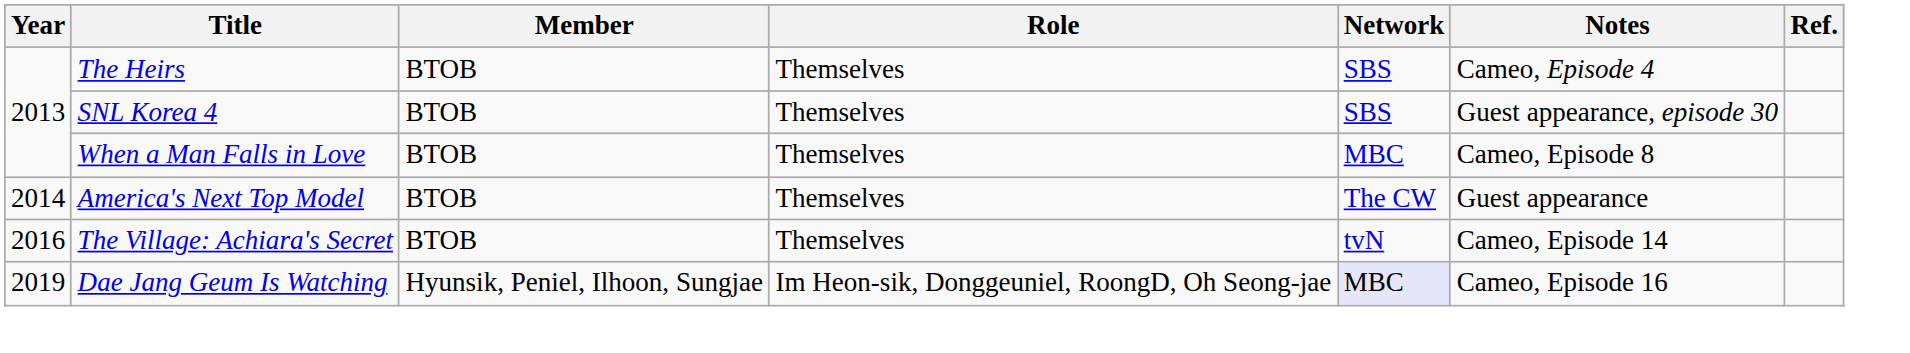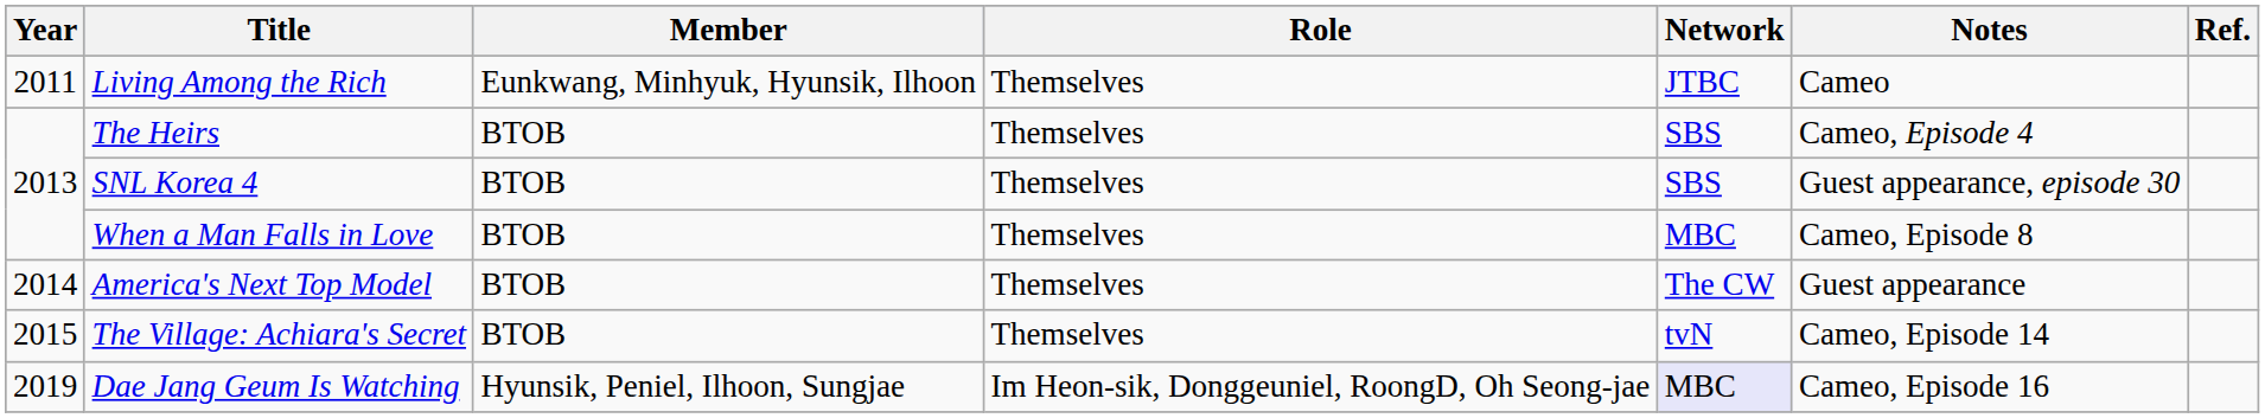+ row: 2011 | Living Among the Rich | Eunkwang, Minhyuk, Hyunsik, Ilhoon | Themselves | JTBC | Cameo
The Village: Achiara's Secret | Year: 2016 -> 2015
